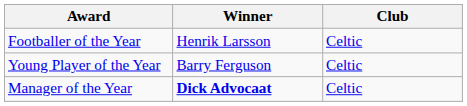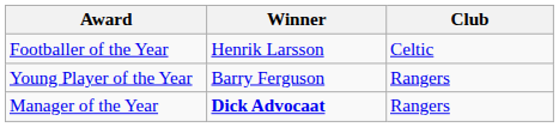Young Player of the Year | Club: Celtic -> Rangers
Manager of the Year | Club: Celtic -> Rangers
